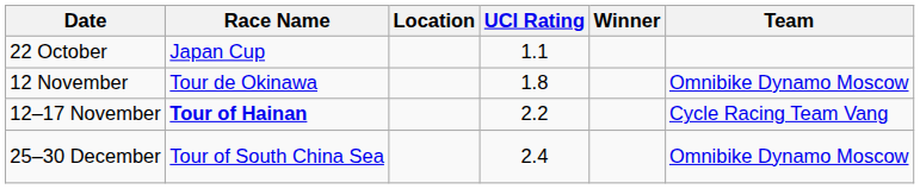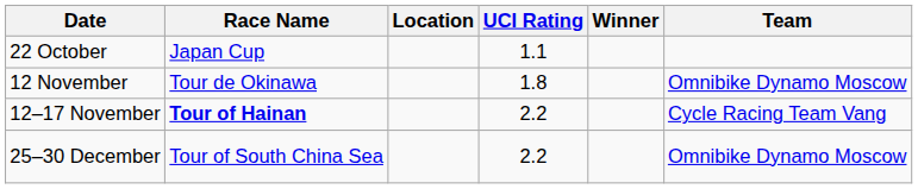25–30 December | UCI Rating: 2.4 -> 2.2
